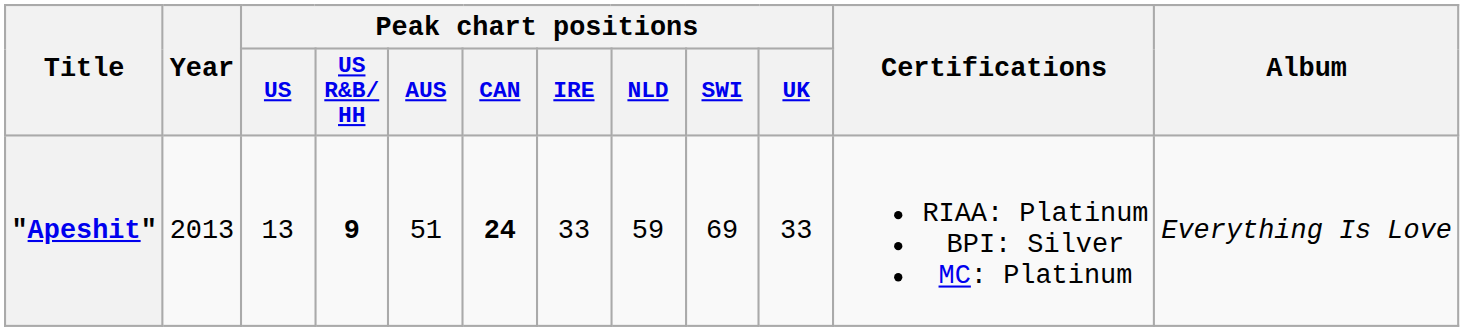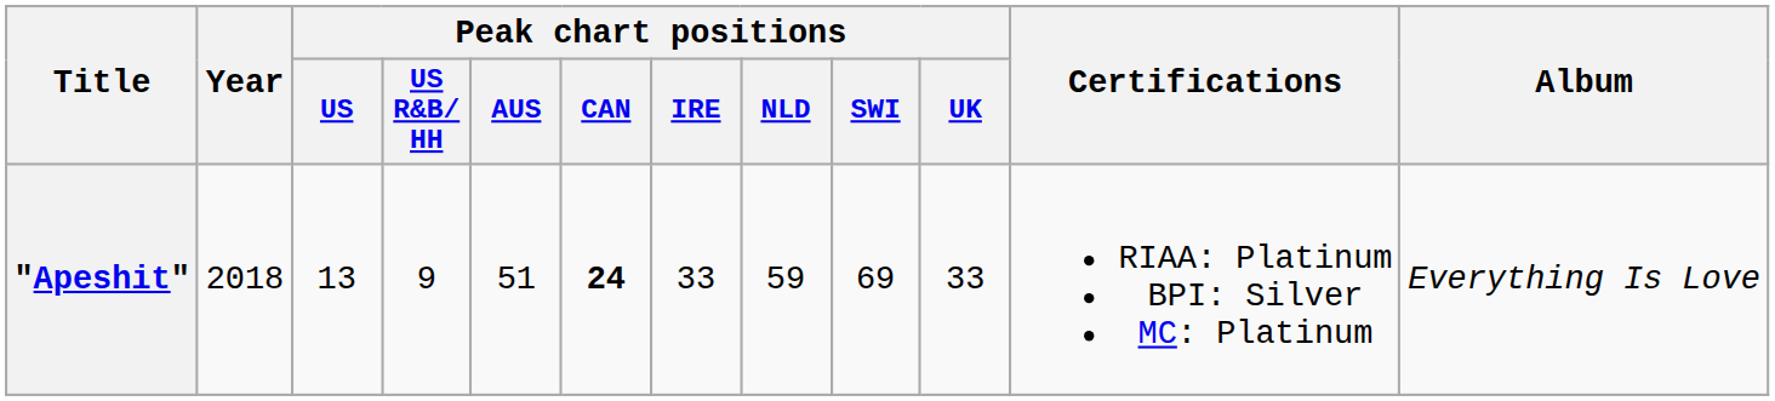"Apeshit" | Year: 2013 -> 2018
"Apeshit" | Peak chart positions / US R&B/ HH: bold -> normal
